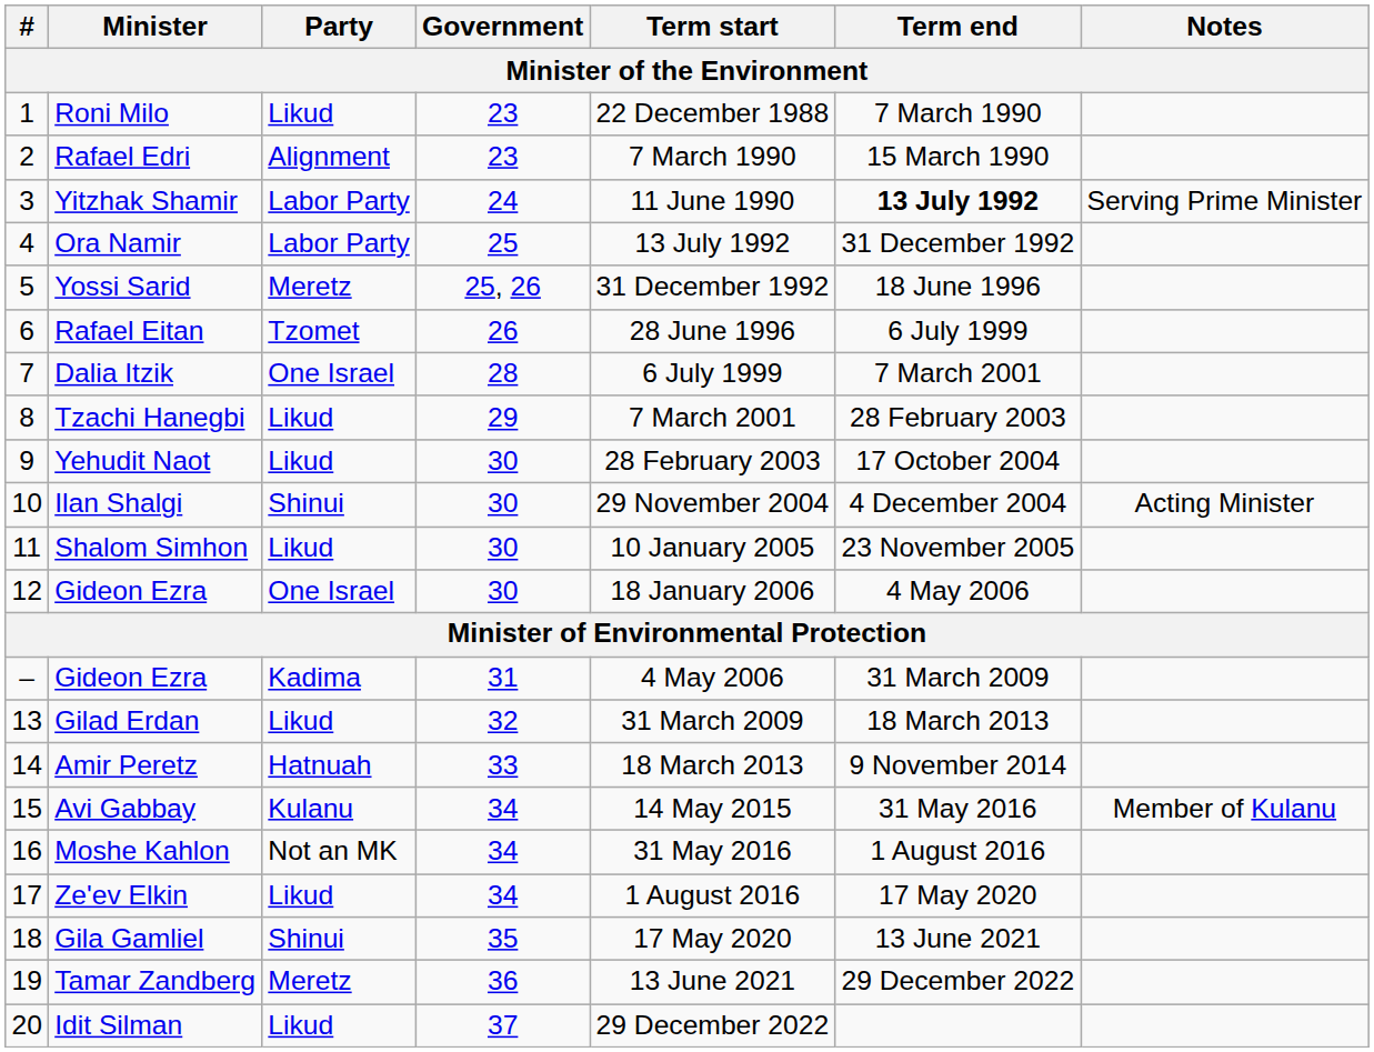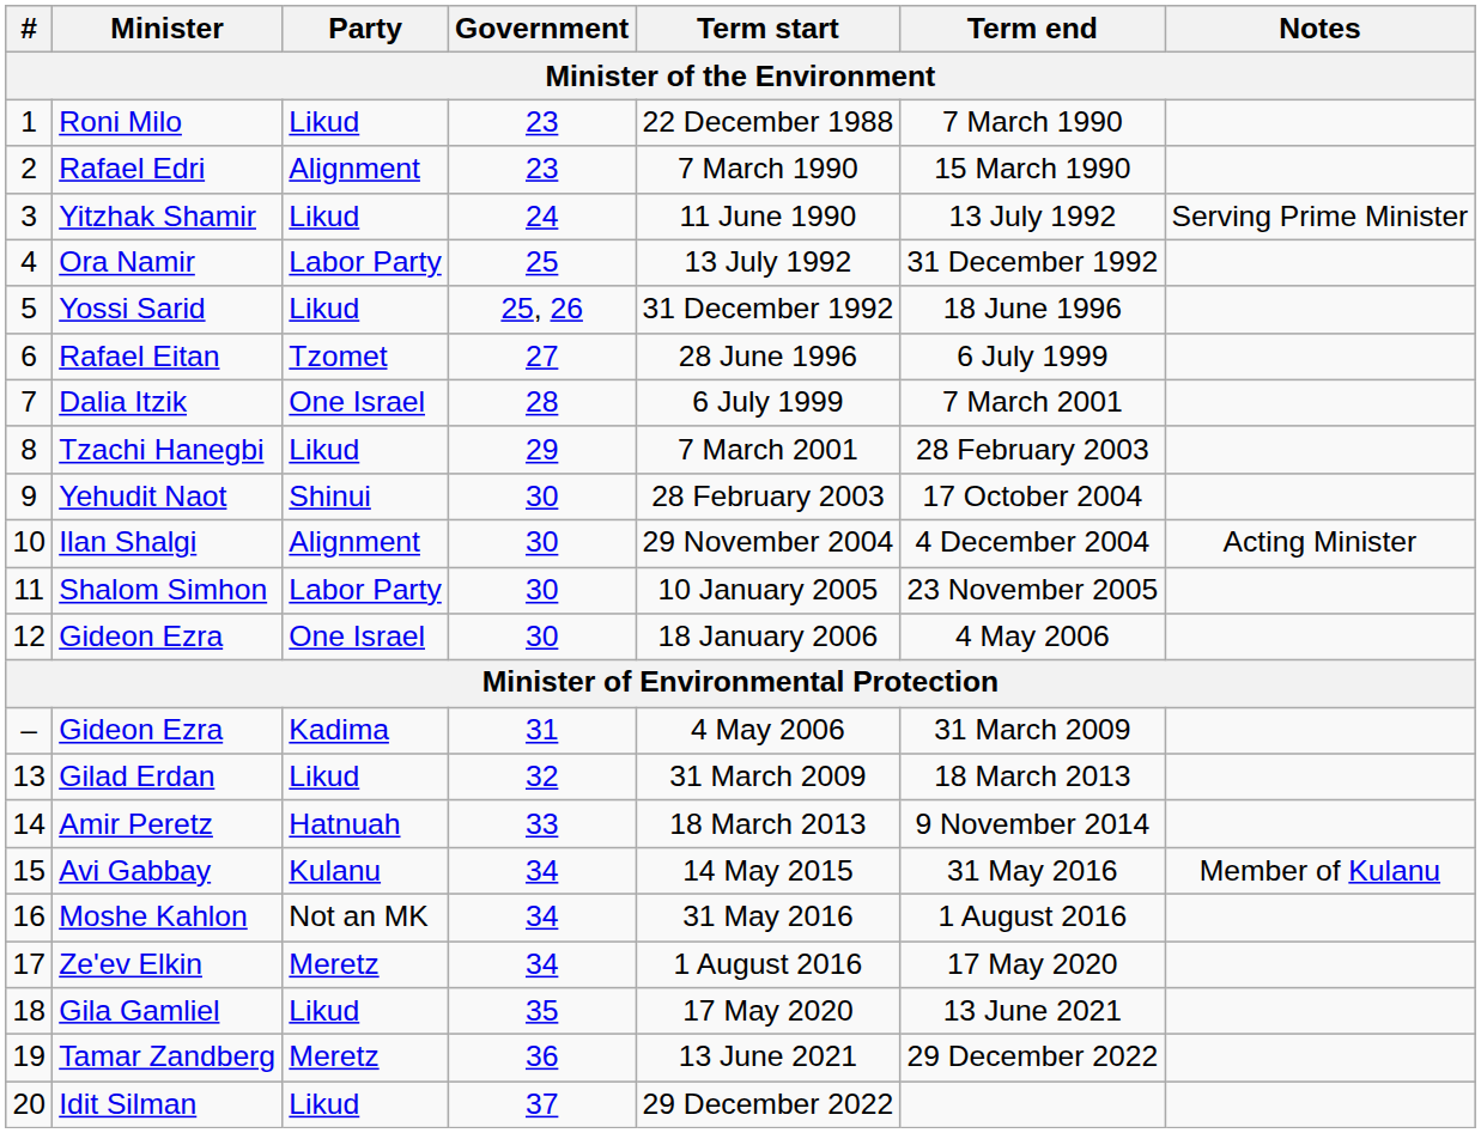Yitzhak Shamir | Party: Labor Party -> Likud
Yitzhak Shamir | Term end: bold -> normal
Yossi Sarid | Party: Meretz -> Likud
Rafael Eitan | Government: 26 -> 27
Yehudit Naot | Party: Likud -> Shinui
Ilan Shalgi | Party: Shinui -> Alignment
Shalom Simhon | Party: Likud -> Labor Party
Ze'ev Elkin | Party: Likud -> Meretz
Gila Gamliel | Party: Shinui -> Likud
